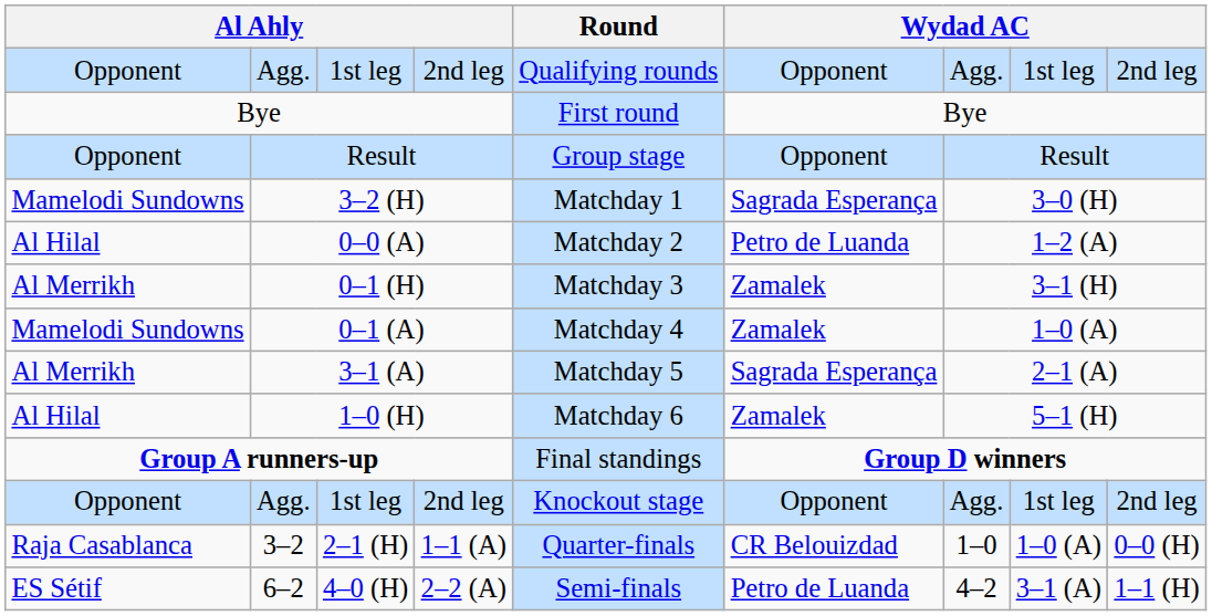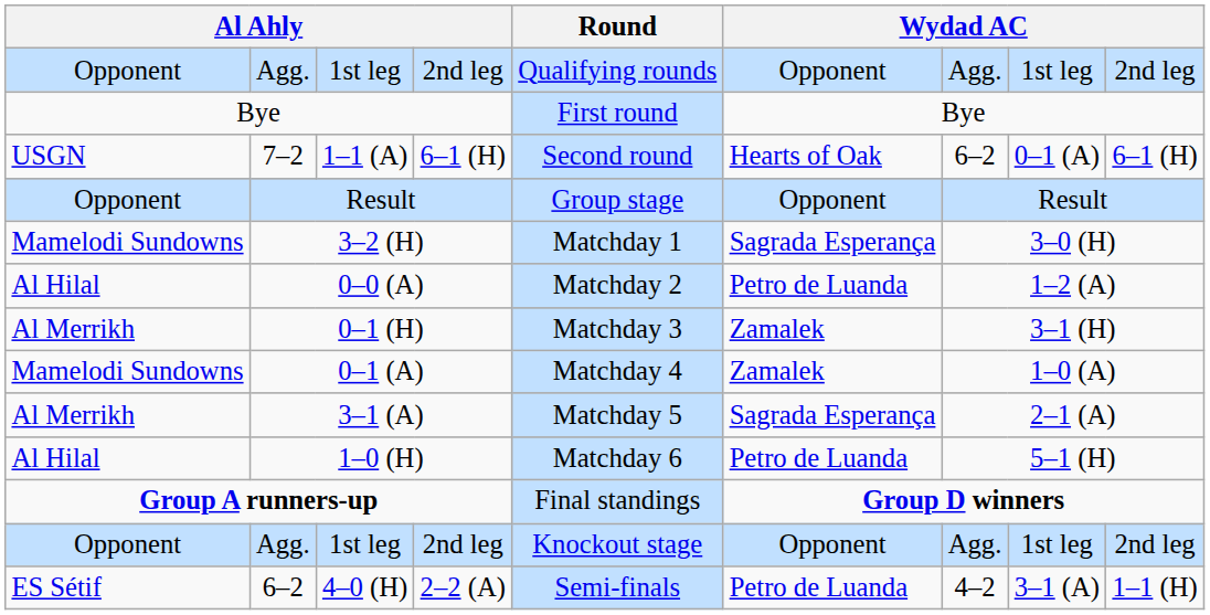+ row: USGN | 7–2 | 1–1 (A) | 6–1 (H) | Second round | Hearts of Oak | 6–2 | 0–1 (A) | 6–1 (H)
1–0 (H) | column 6: Zamalek -> Petro de Luanda
- row: Raja Casablanca | 3–2 | 2–1 (H) | 1–1 (A) | Quarter-finals | CR Belouizdad | 1–0 | 1–0 (A) | 0–0 (H)
